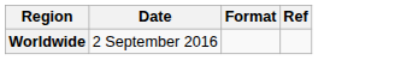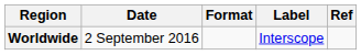+ column: Label | Interscope
